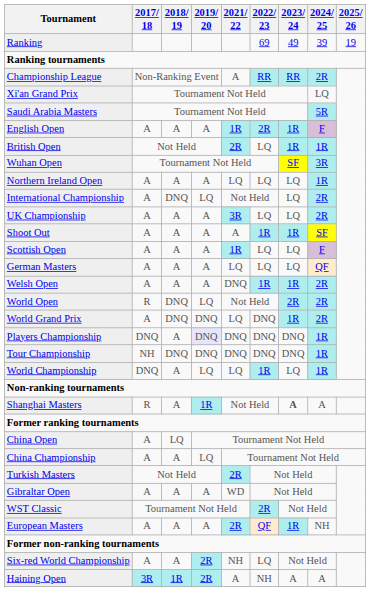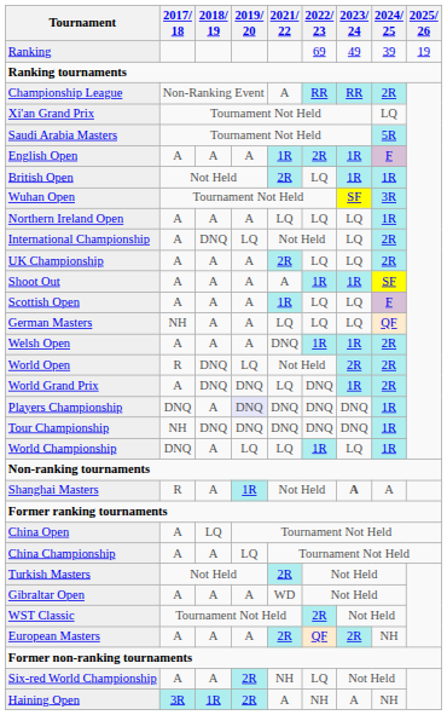UK Championship | 2021/ 22: 3R -> 2R
German Masters | 2017/ 18: A -> NH
European Masters | 2023/ 24: 1R -> 2R
Haining Open | 2024/ 25: A -> NH
